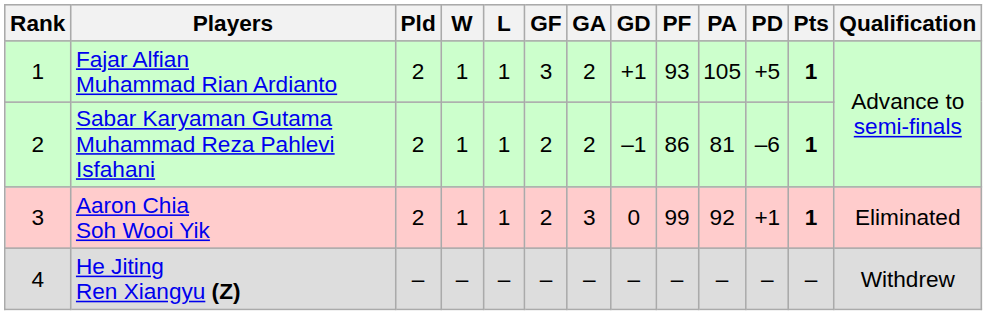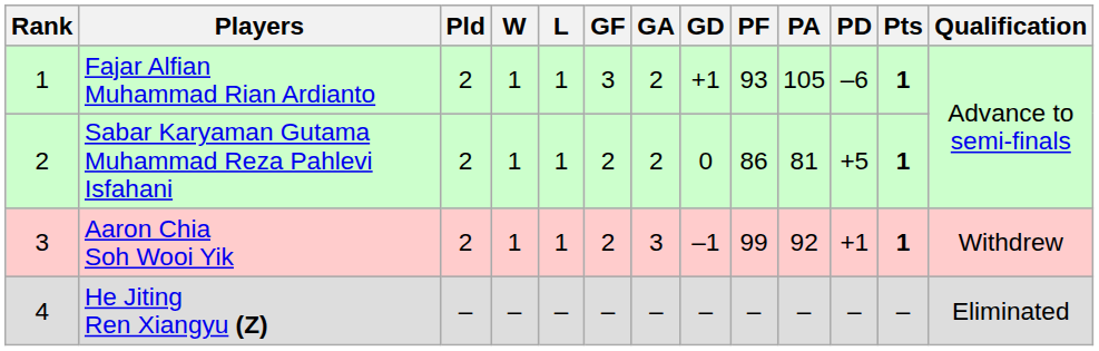Fajar Alfian Muhammad Rian Ardianto | PD: +5 -> –6
Sabar Karyaman Gutama Muhammad Reza Pahlevi Isfahani | GD: –1 -> 0
Sabar Karyaman Gutama Muhammad Reza Pahlevi Isfahani | PD: –6 -> +5
Aaron Chia Soh Wooi Yik | GD: 0 -> –1
Aaron Chia Soh Wooi Yik | Qualification: Eliminated -> Withdrew
He Jiting Ren Xiangyu (Z) | Qualification: Withdrew -> Eliminated
